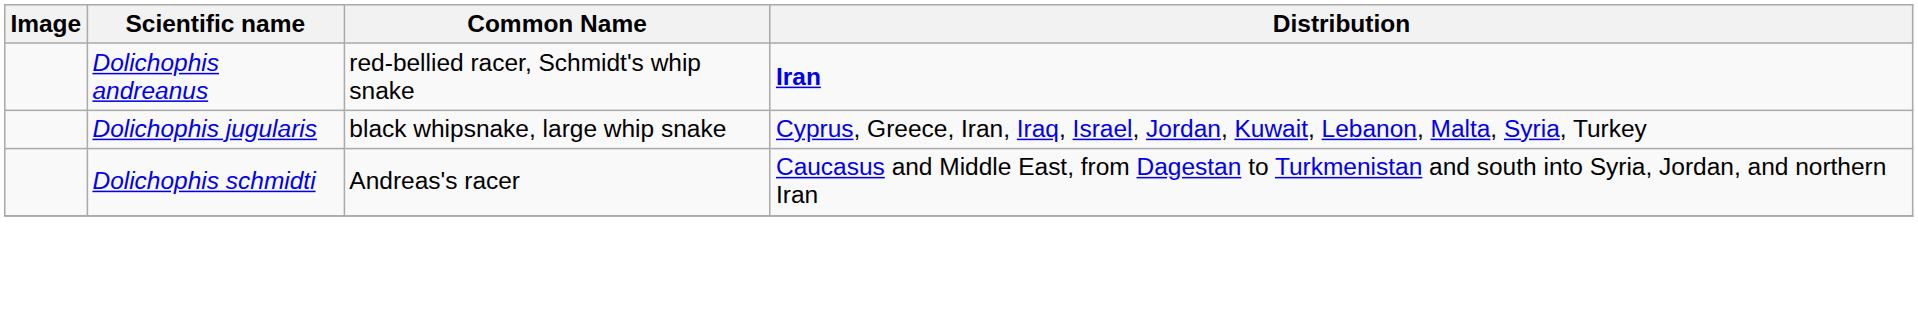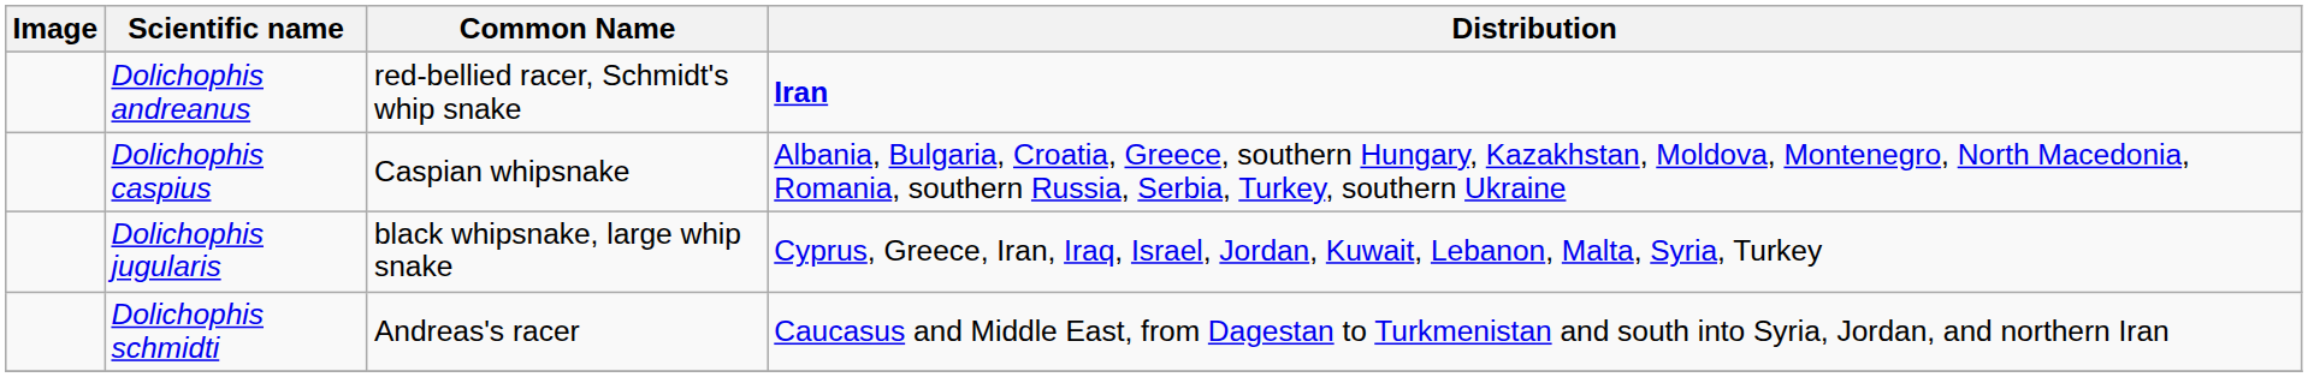+ row: Dolichophis caspius | Caspian whipsnake | Albania, Bulgaria, Croatia, Greece, southern Hungary, Kazakhstan, Moldova, Montenegro, North Macedonia, Romania, southern Russia, Serbia, Turkey, southern Ukraine
